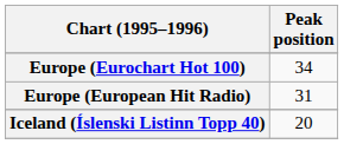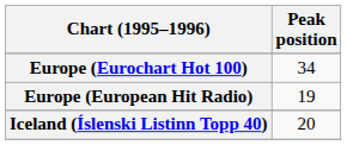Europe (European Hit Radio) | Peak position: 31 -> 19
